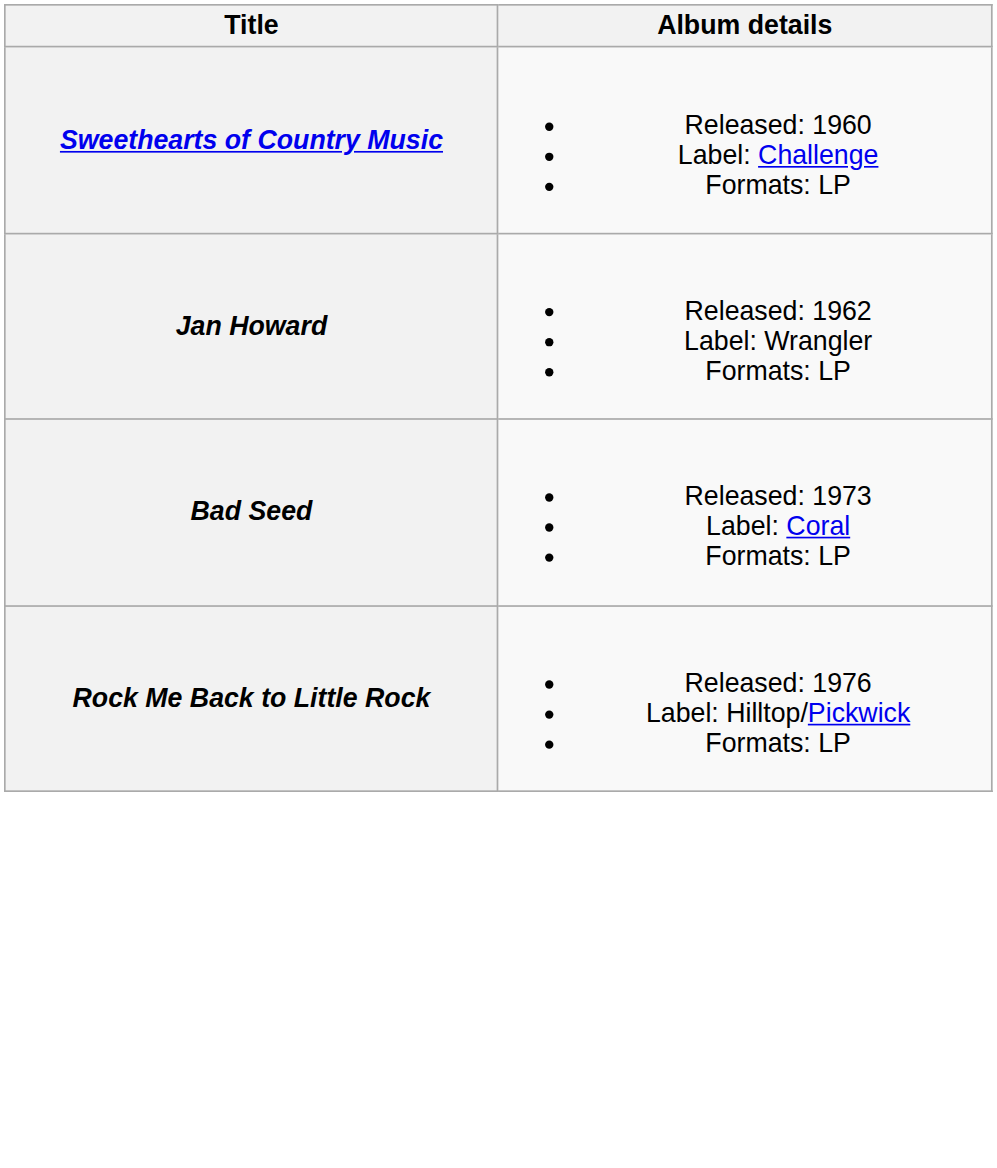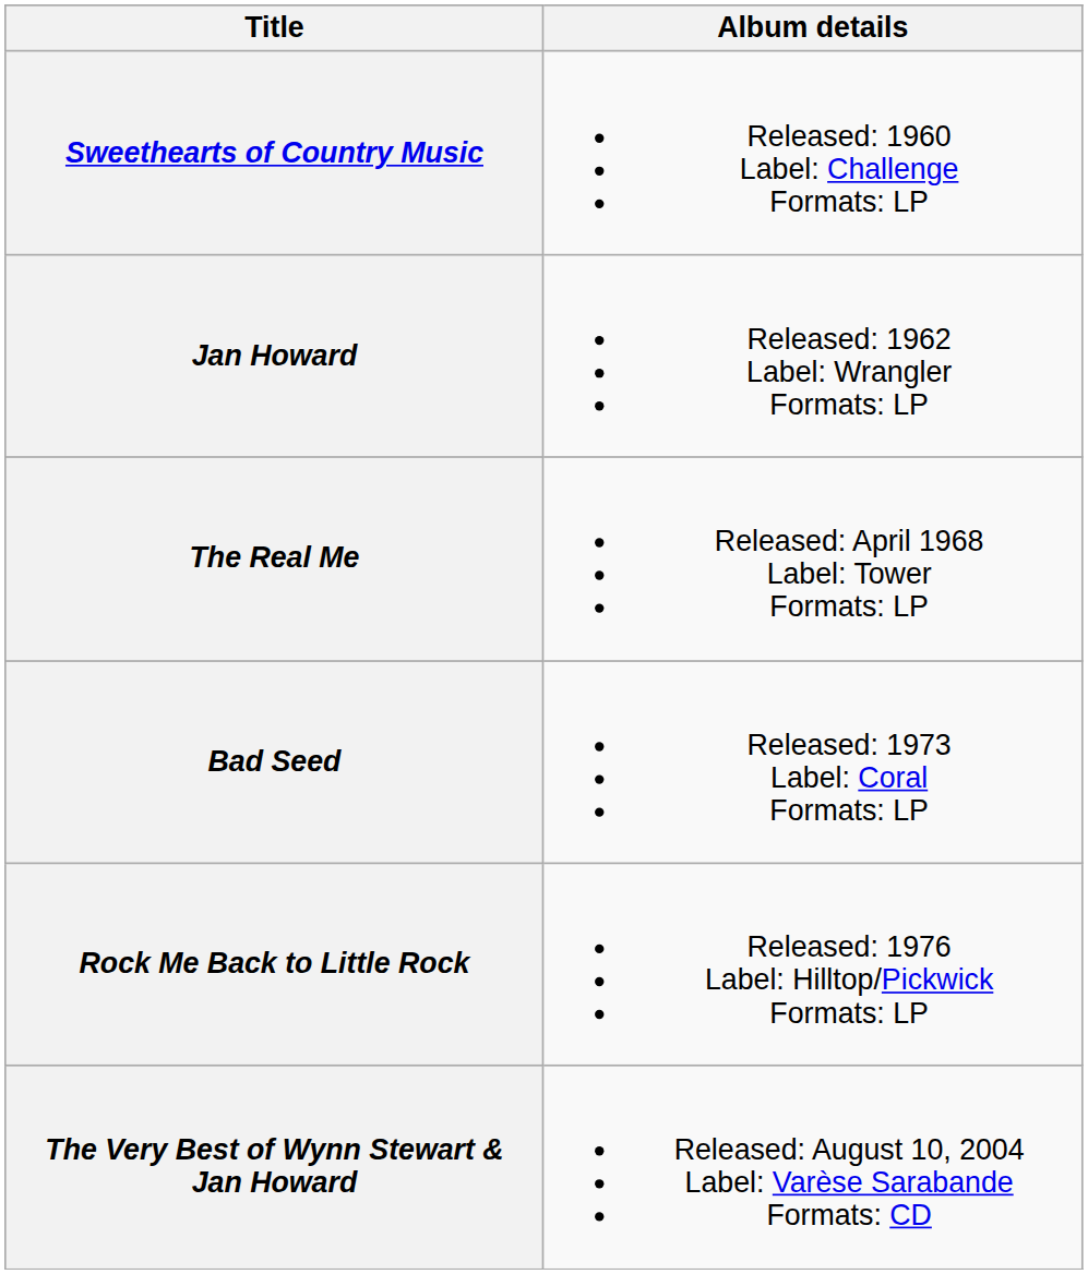+ row: The Real Me | Released: April 1968 Label: Tower Formats: LP
+ row: The Very Best of Wynn Stewart & Jan Howard | Released: August 10, 2004 Label: Varèse Sarabande Formats: CD
